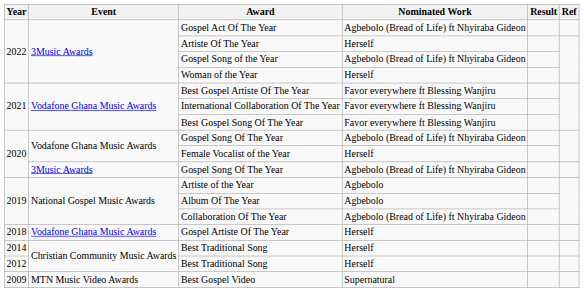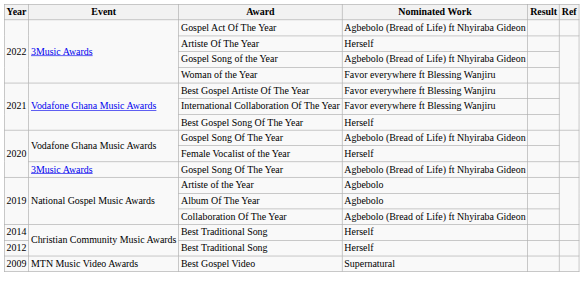Woman of the Year | Nominated Work: Herself -> Favor everywhere ft Blessing Wanjiru
Best Gospel Song Of The Year | Nominated Work: Favor everywhere ft Blessing Wanjiru -> Herself
- row: 2018 | Vodafone Ghana Music Awards | Gospel Artiste Of The Year | Herself
